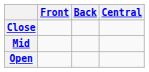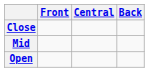columns swapped: Central <-> Back
